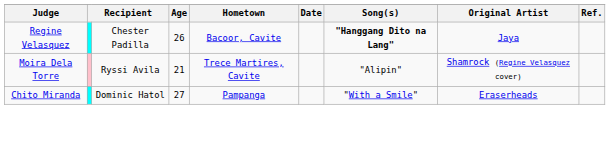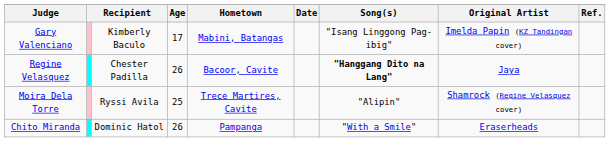+ row: Gary Valenciano | Kimberly Baculo | 17 | Mabini, Batangas | "Isang Linggong Pag-ibig" | Imelda Papin (KZ Tandingan cover)
Moira Dela Torre | Age: 21 -> 25
Chito Miranda | Age: 27 -> 26
